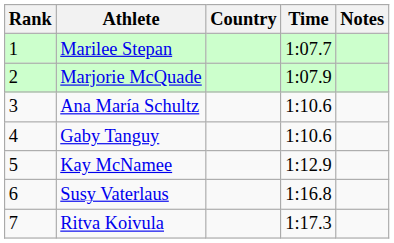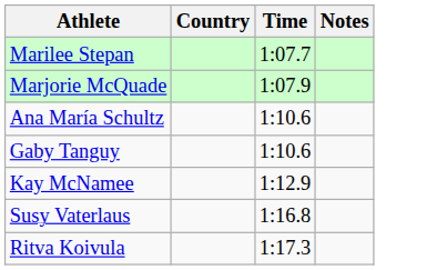- column: Rank | 1 | 2 | 3 | 4 | 5 | 6 | 7
